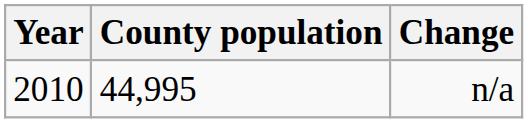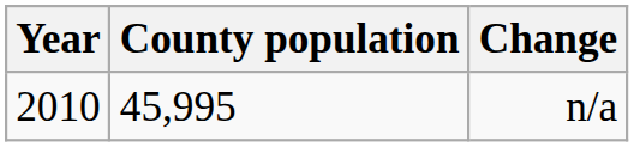n/a | County population: 44,995 -> 45,995
